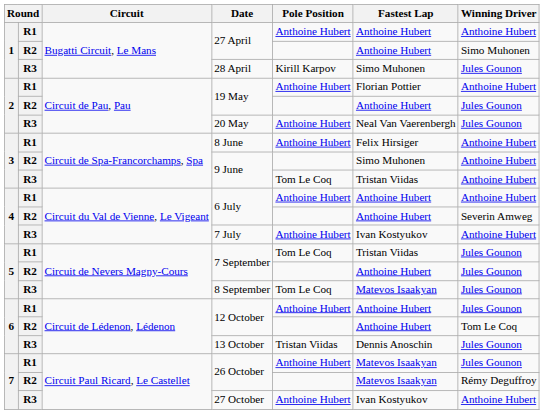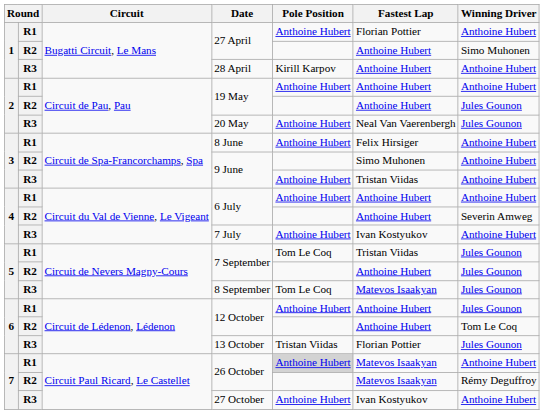R1 / 27 April | Fastest Lap: Anthoine Hubert -> Florian Pottier
28 April | Fastest Lap: Simo Muhonen -> Anthoine Hubert
28 April | Winning Driver: Jules Gounon -> Anthoine Hubert
R1 / 19 May | Fastest Lap: Florian Pottier -> Anthoine Hubert
R3 / 9 June | Pole Position: Tom Le Coq -> Anthoine Hubert
13 October | Fastest Lap: Dennis Anoschin -> Florian Pottier
R1 / 26 October | Pole Position: no background -> lightgrey background
R1 / 26 October | Winning Driver: Jules Gounon -> Anthoine Hubert
